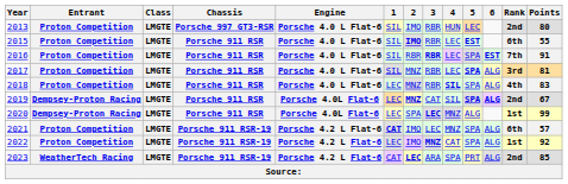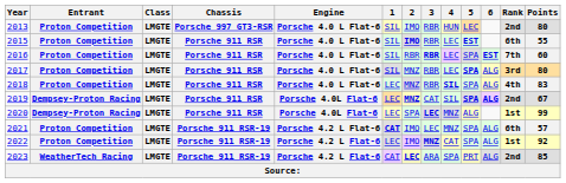2016 | Points: 91 -> 60
2017 | Points: 81 -> 80
